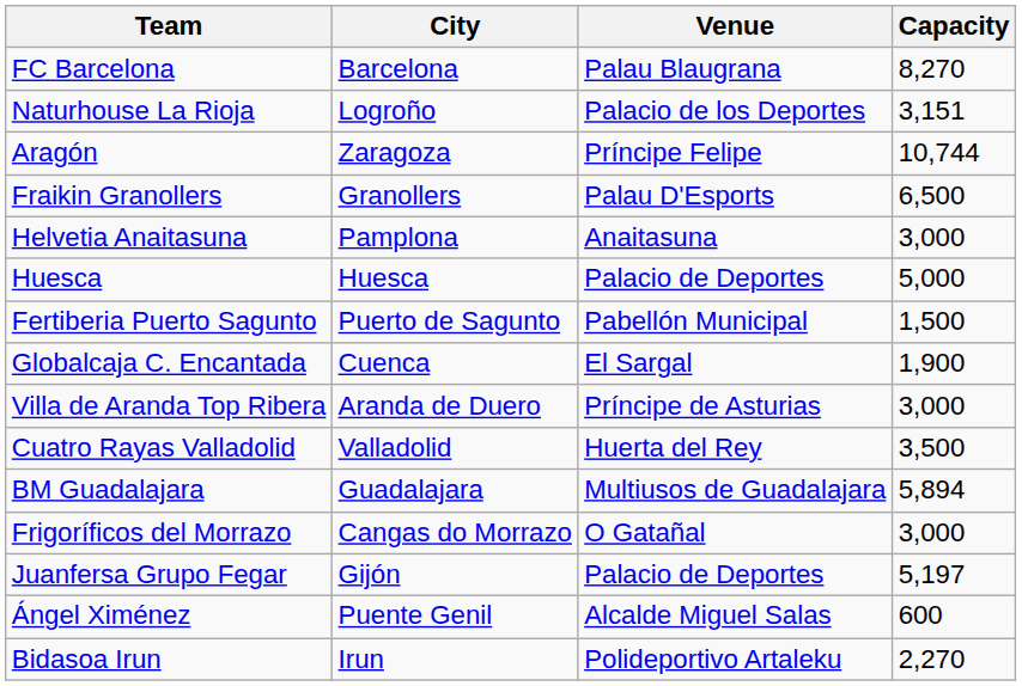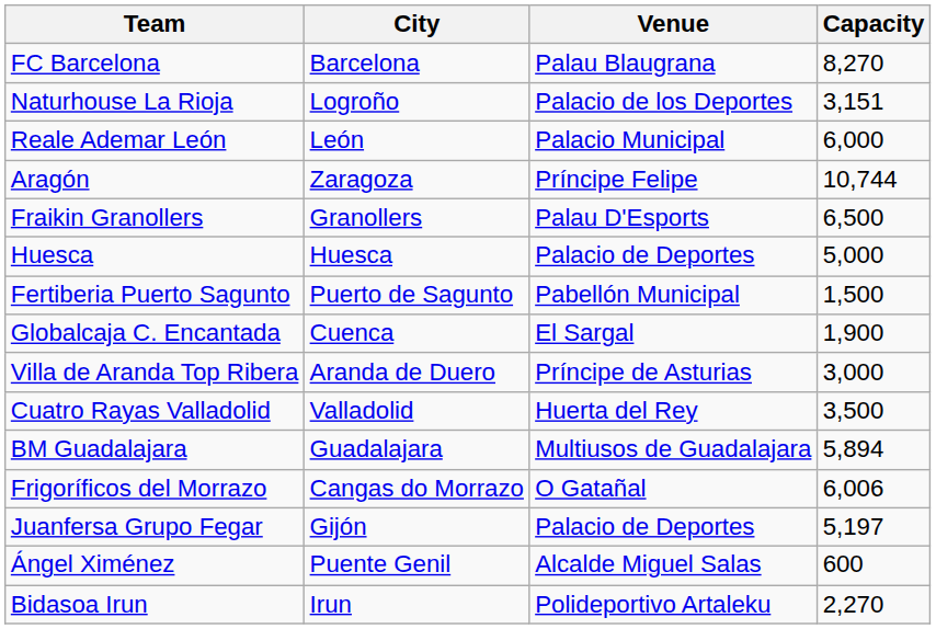+ row: Reale Ademar León | León | Palacio Municipal | 6,000
- row: Helvetia Anaitasuna | Pamplona | Anaitasuna | 3,000
Frigoríficos del Morrazo | Capacity: 3,000 -> 6,006
